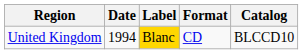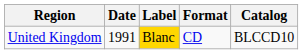United Kingdom | Date: 1994 -> 1991
